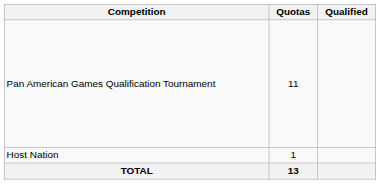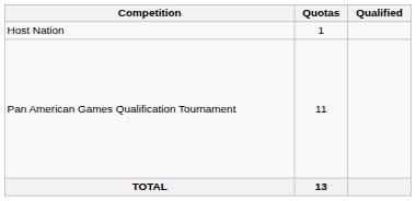rows swapped: Host Nation <-> Pan American Games Qualification Tournament
